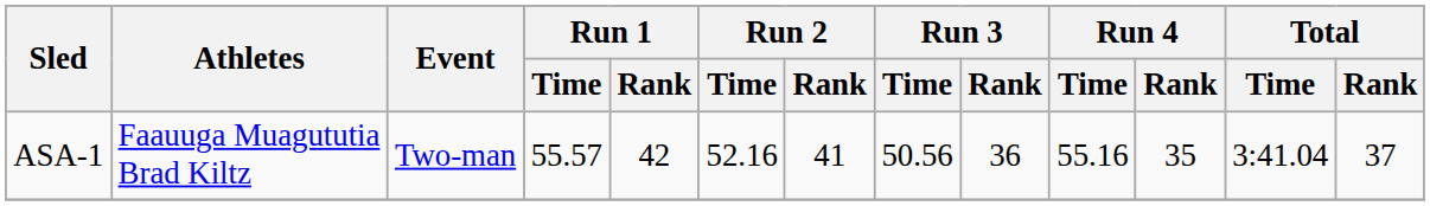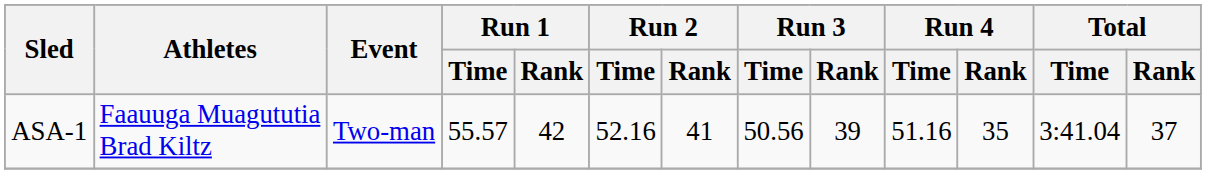ASA-1 | Run 3 / Rank: 36 -> 39
ASA-1 | Run 4 / Time: 55.16 -> 51.16
